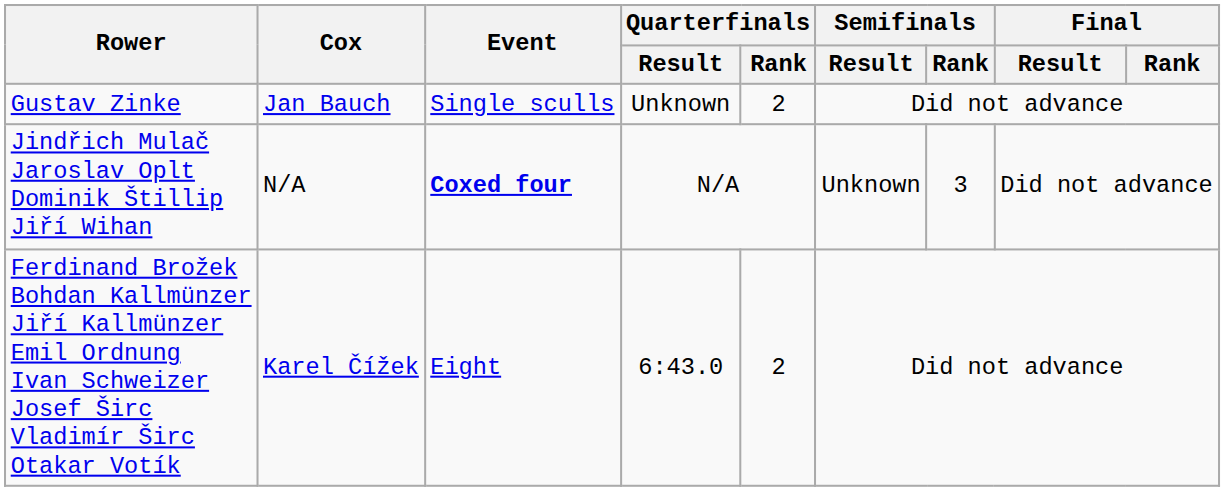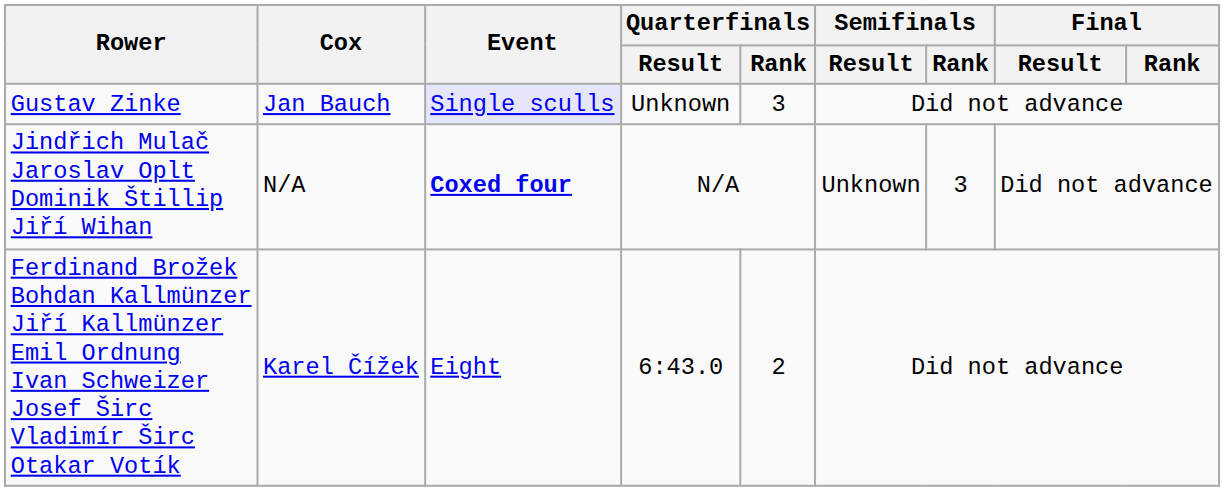Gustav Zinke | Event: no background -> lavender background
Gustav Zinke | Quarterfinals / Rank: 2 -> 3
